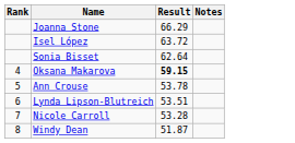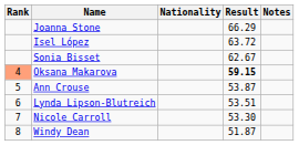+ column: Nationality
Sonia Bisset | Result: 62.64 -> 62.67
Oksana Makarova | Rank: no background -> lightsalmon background
Ann Crouse | Result: 53.78 -> 53.87
Nicole Carroll | Result: 53.28 -> 53.30
